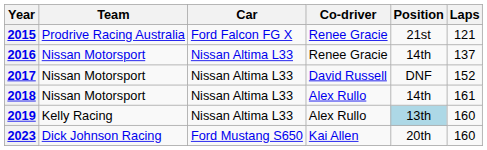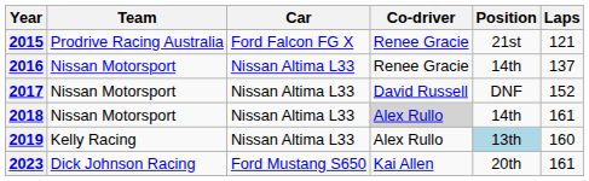2018 | Co-driver: no background -> lightgrey background
2023 | Laps: 160 -> 161
